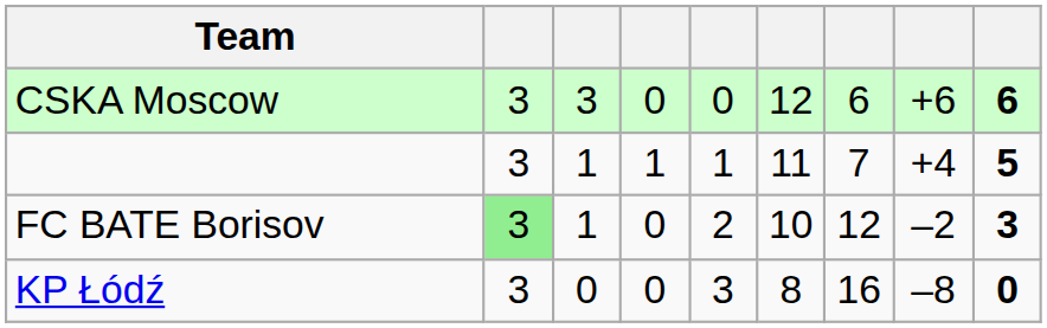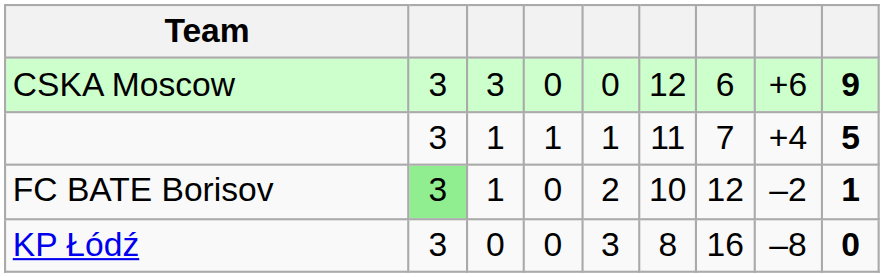CSKA Moscow | column 9: 6 -> 9
FC BATE Borisov | column 9: 3 -> 1
